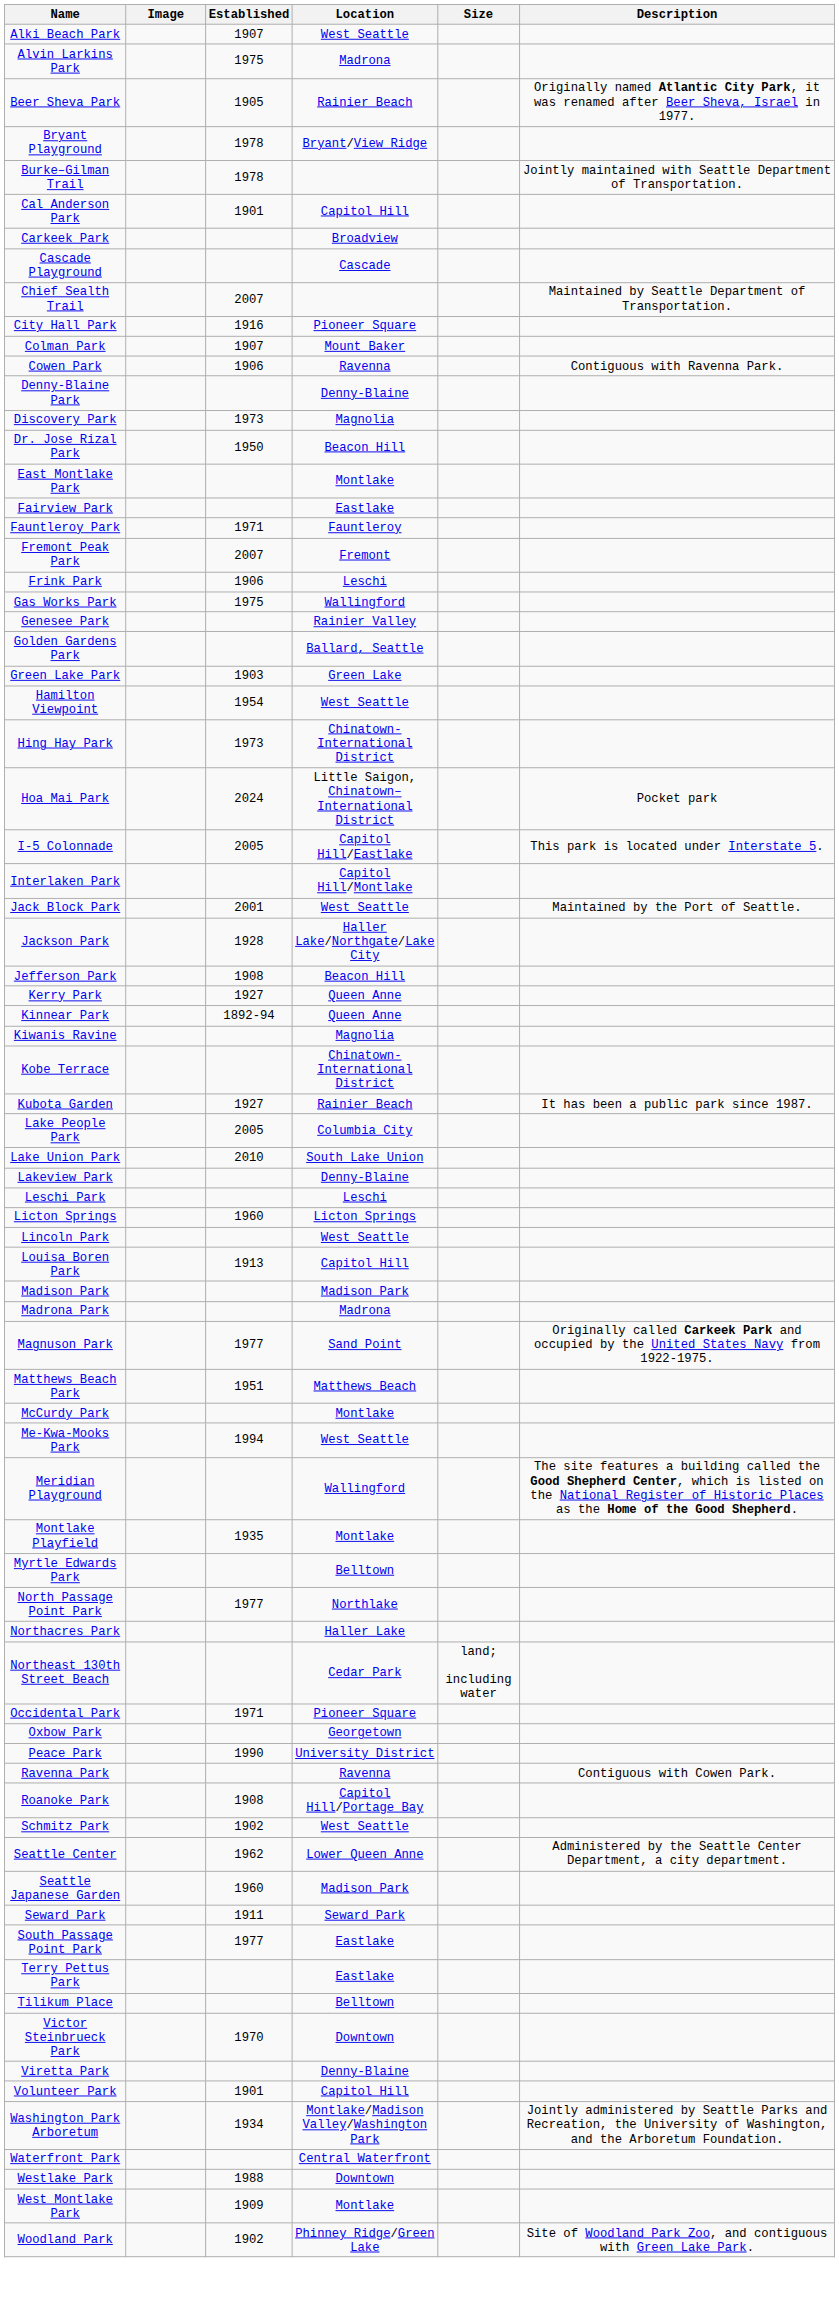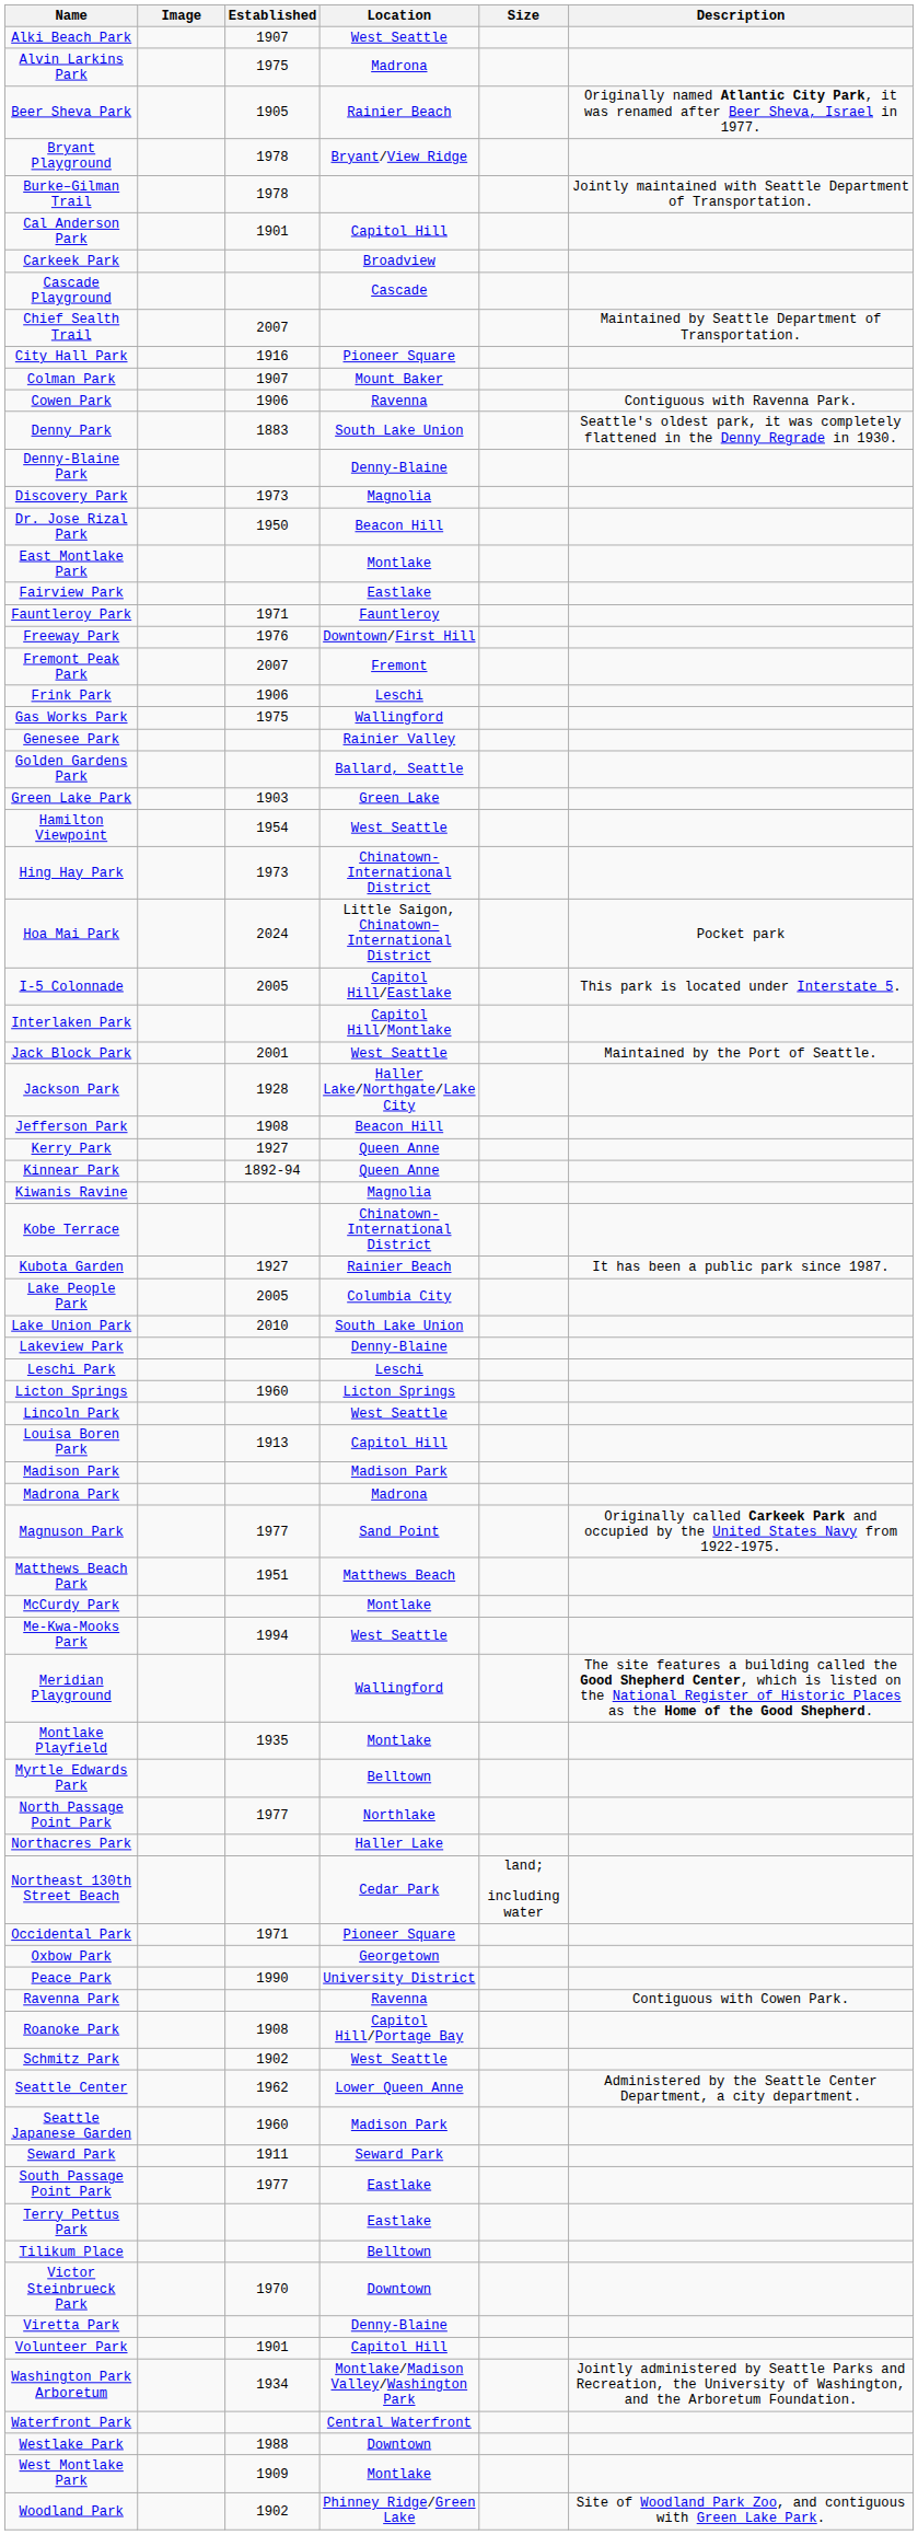+ row: Denny Park | 1883 | South Lake Union | Seattle's oldest park, it was completely flattened in the Denny Regrade in 1930.
+ row: Freeway Park | 1976 | Downtown/First Hill
